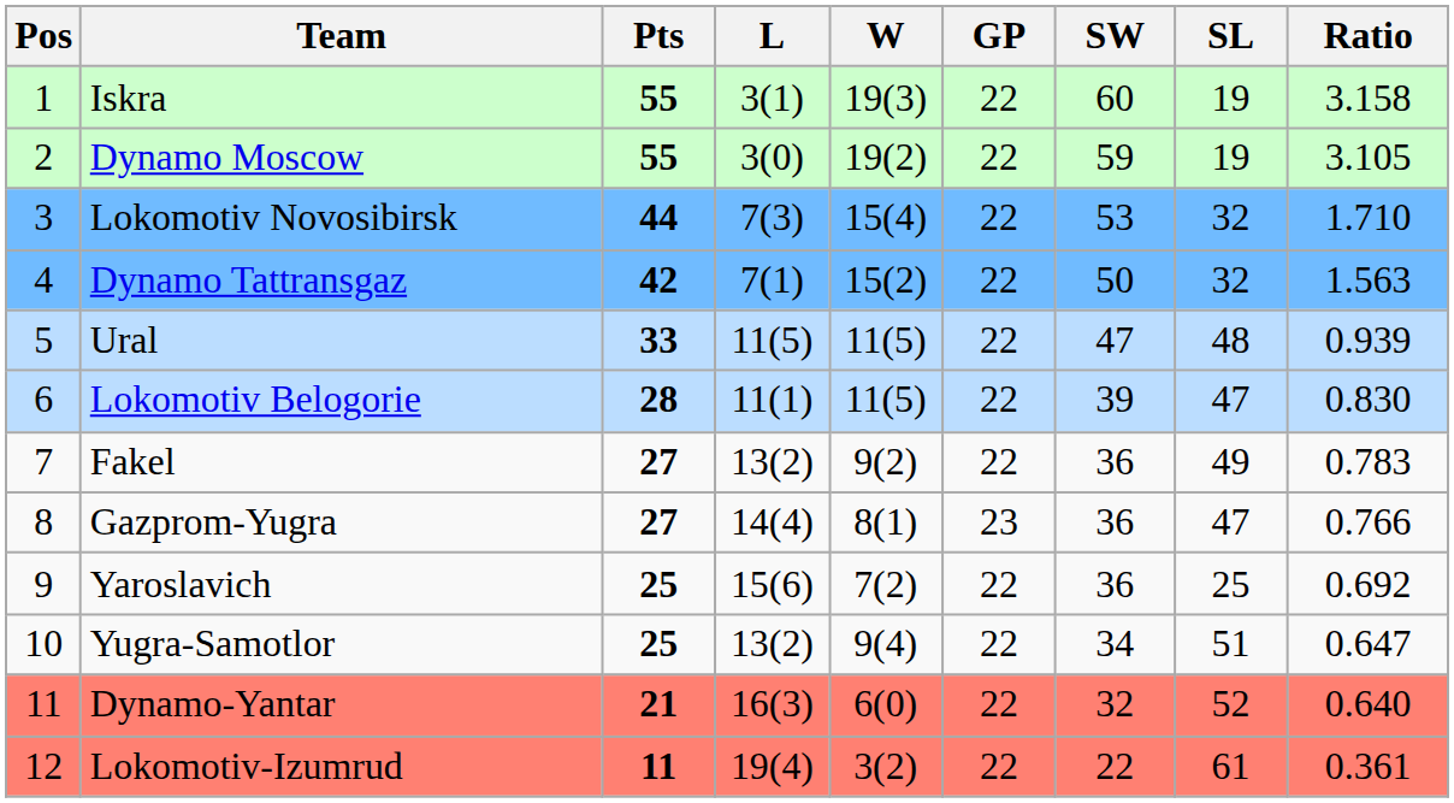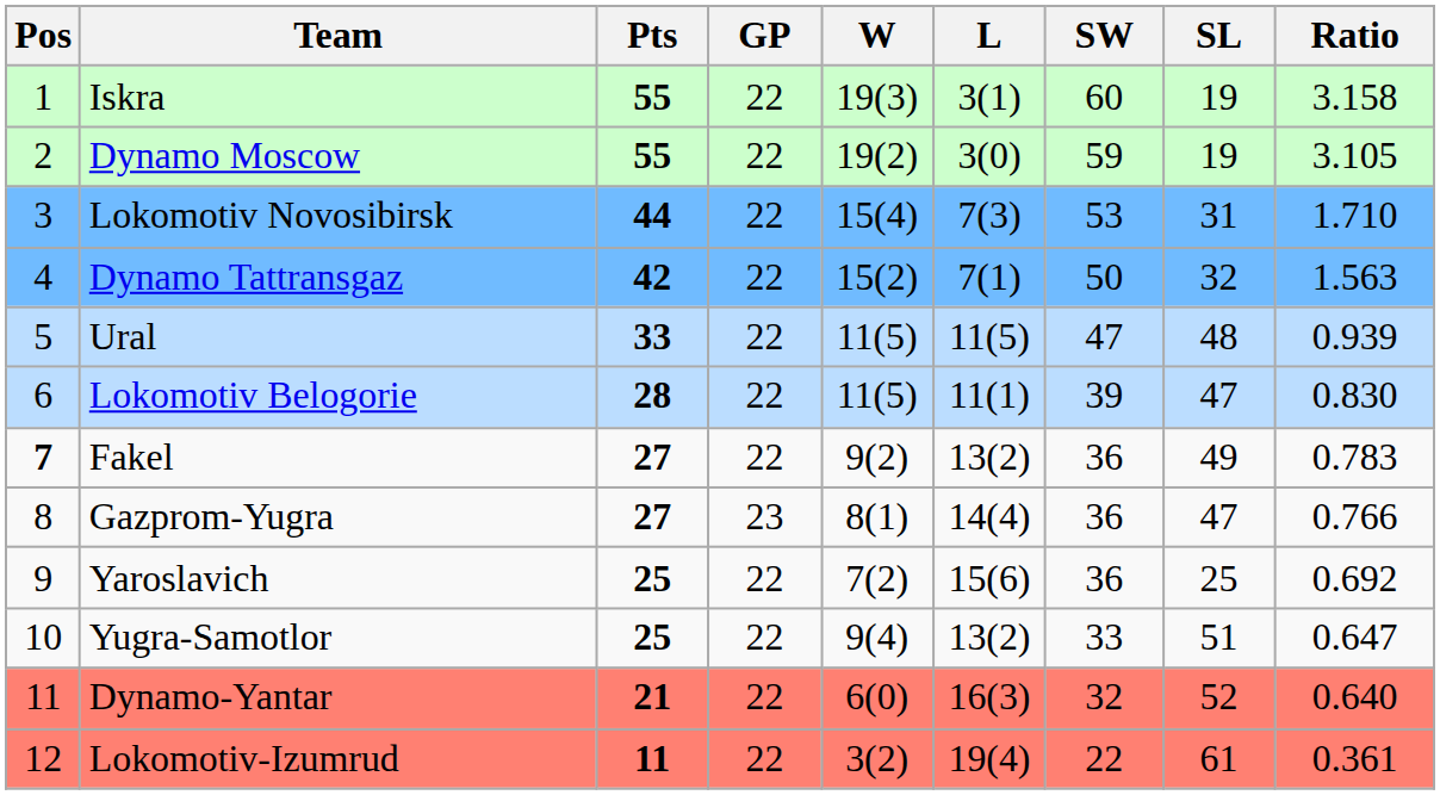columns swapped: GP <-> L
Lokomotiv Novosibirsk | SL: 32 -> 31
Fakel | Pos: normal -> bold
Yugra-Samotlor | SW: 34 -> 33
